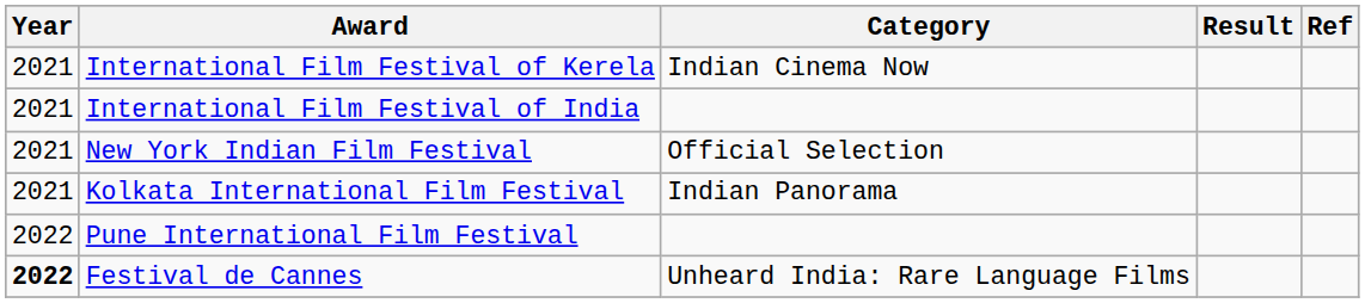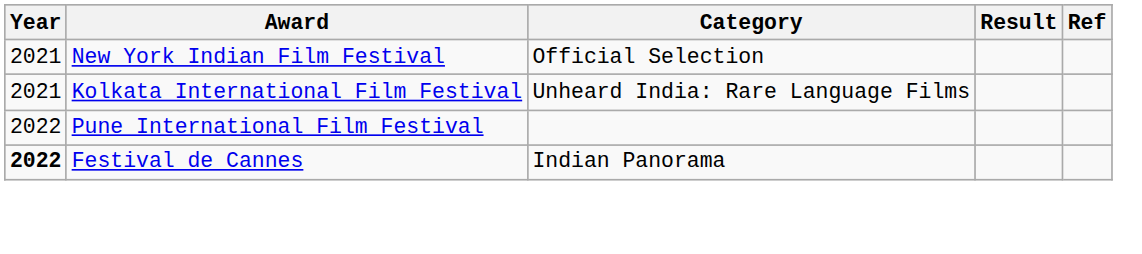- row: 2021 | International Film Festival of Kerela | Indian Cinema Now
- row: 2021 | International Film Festival of India
Kolkata International Film Festival | Category: Indian Panorama -> Unheard India: Rare Language Films
Festival de Cannes | Category: Unheard India: Rare Language Films -> Indian Panorama
